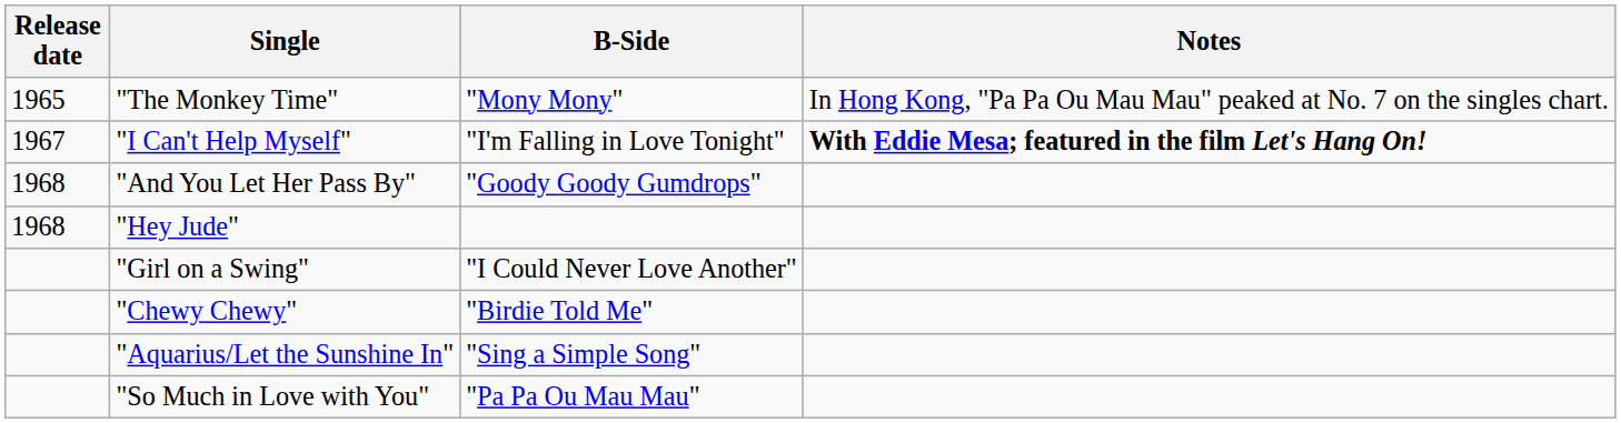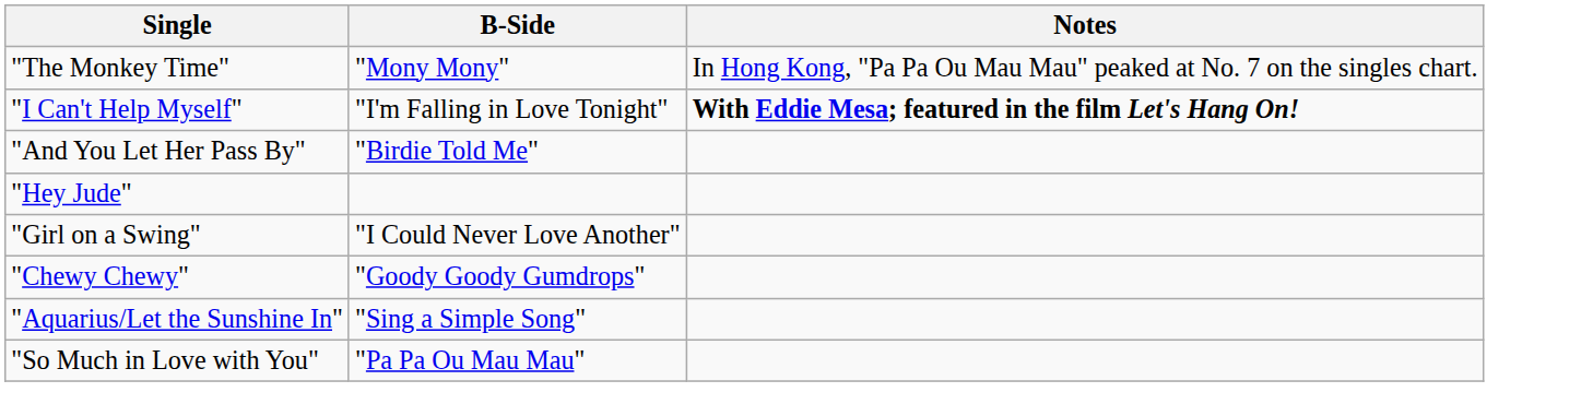- column: Release date | 1965 | 1967 | 1968 | 1968
"And You Let Her Pass By" | B-Side: "Goody Goody Gumdrops" -> "Birdie Told Me"
"Chewy Chewy" | B-Side: "Birdie Told Me" -> "Goody Goody Gumdrops"
